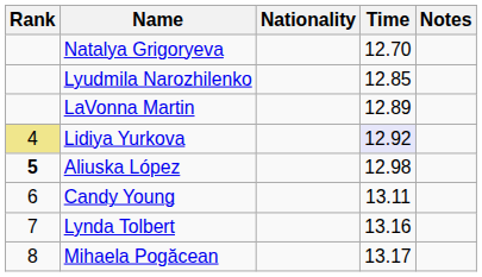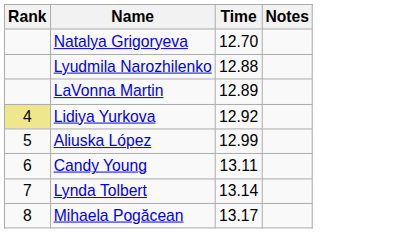- column: Nationality
Lyudmila Narozhilenko | Time: 12.85 -> 12.88
Lidiya Yurkova | Time: lavender background -> no background
Aliuska López | Rank: bold -> normal
Aliuska López | Time: 12.98 -> 12.99
Lynda Tolbert | Time: 13.16 -> 13.14
